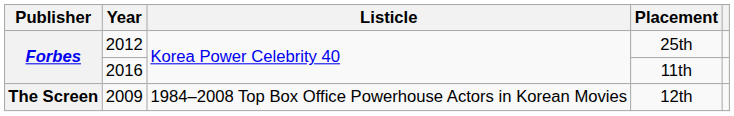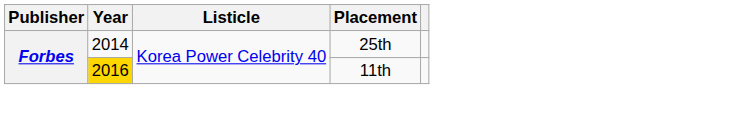25th | Year: 2012 -> 2014
11th | Year: no background -> gold background
- row: The Screen | 2009 | 1984–2008 Top Box Office Powerhouse Actors in Korean Movies | 12th
